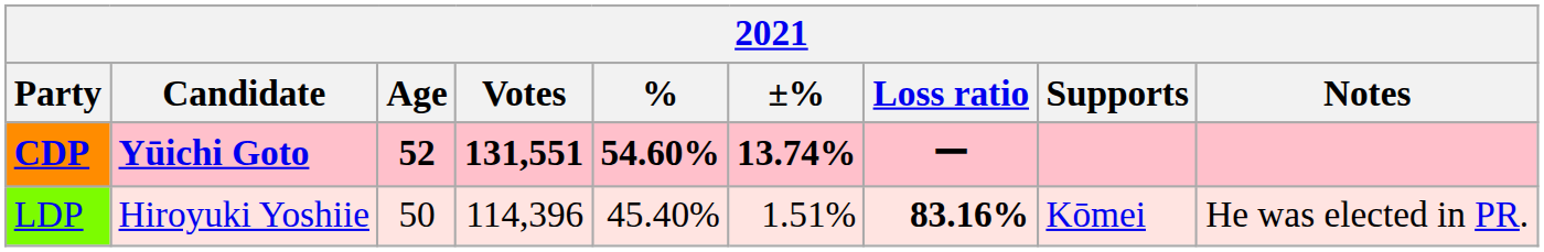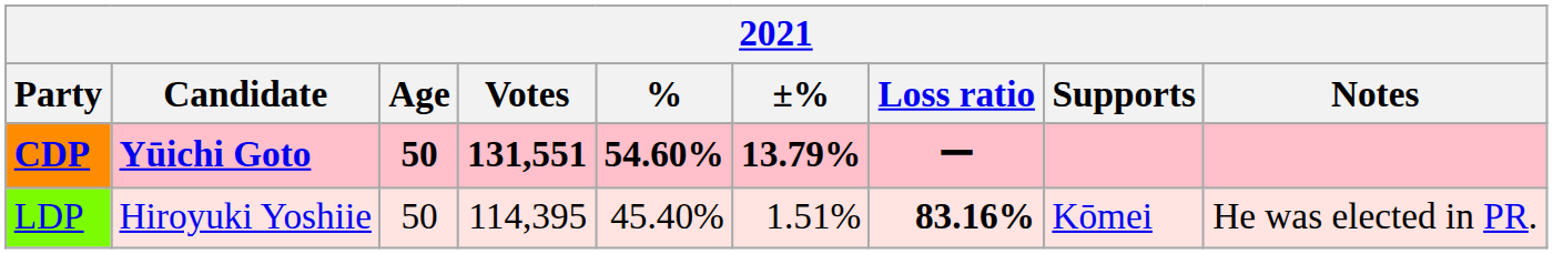CDP | Age: 52 -> 50
CDP | ±%: 13.74% -> 13.79%
LDP | Votes: 114,396 -> 114,395
